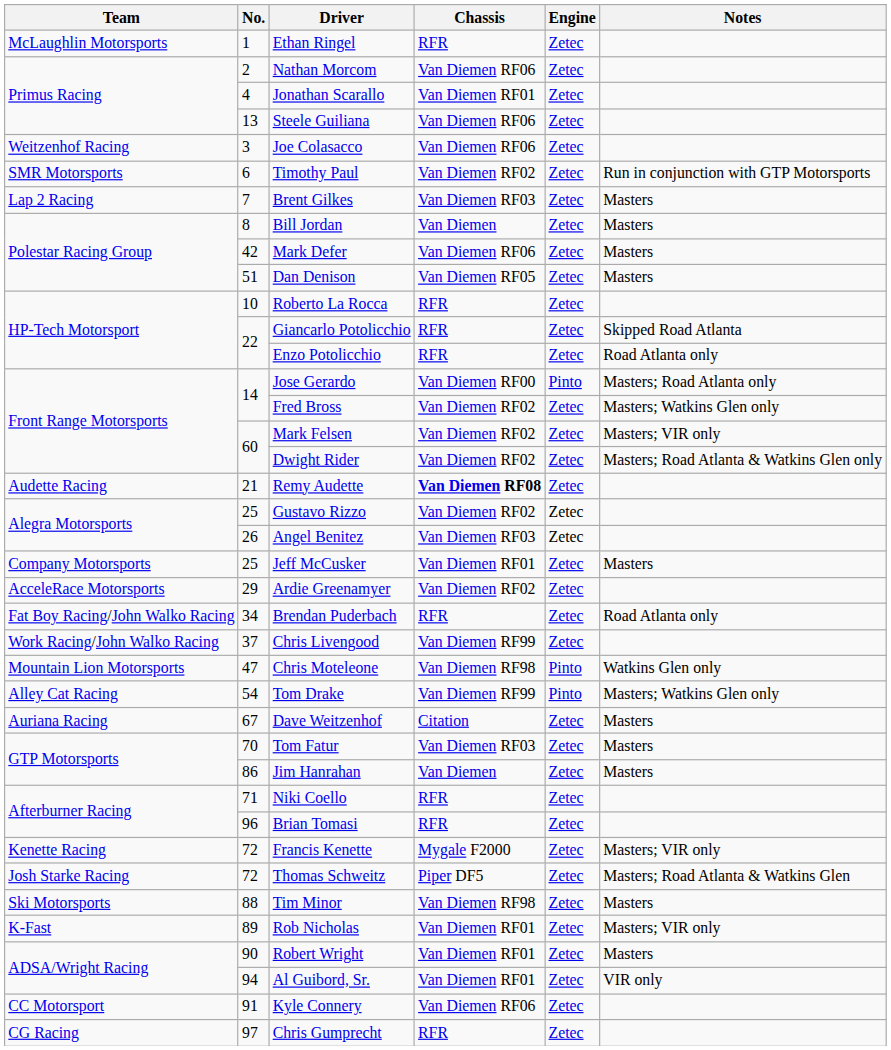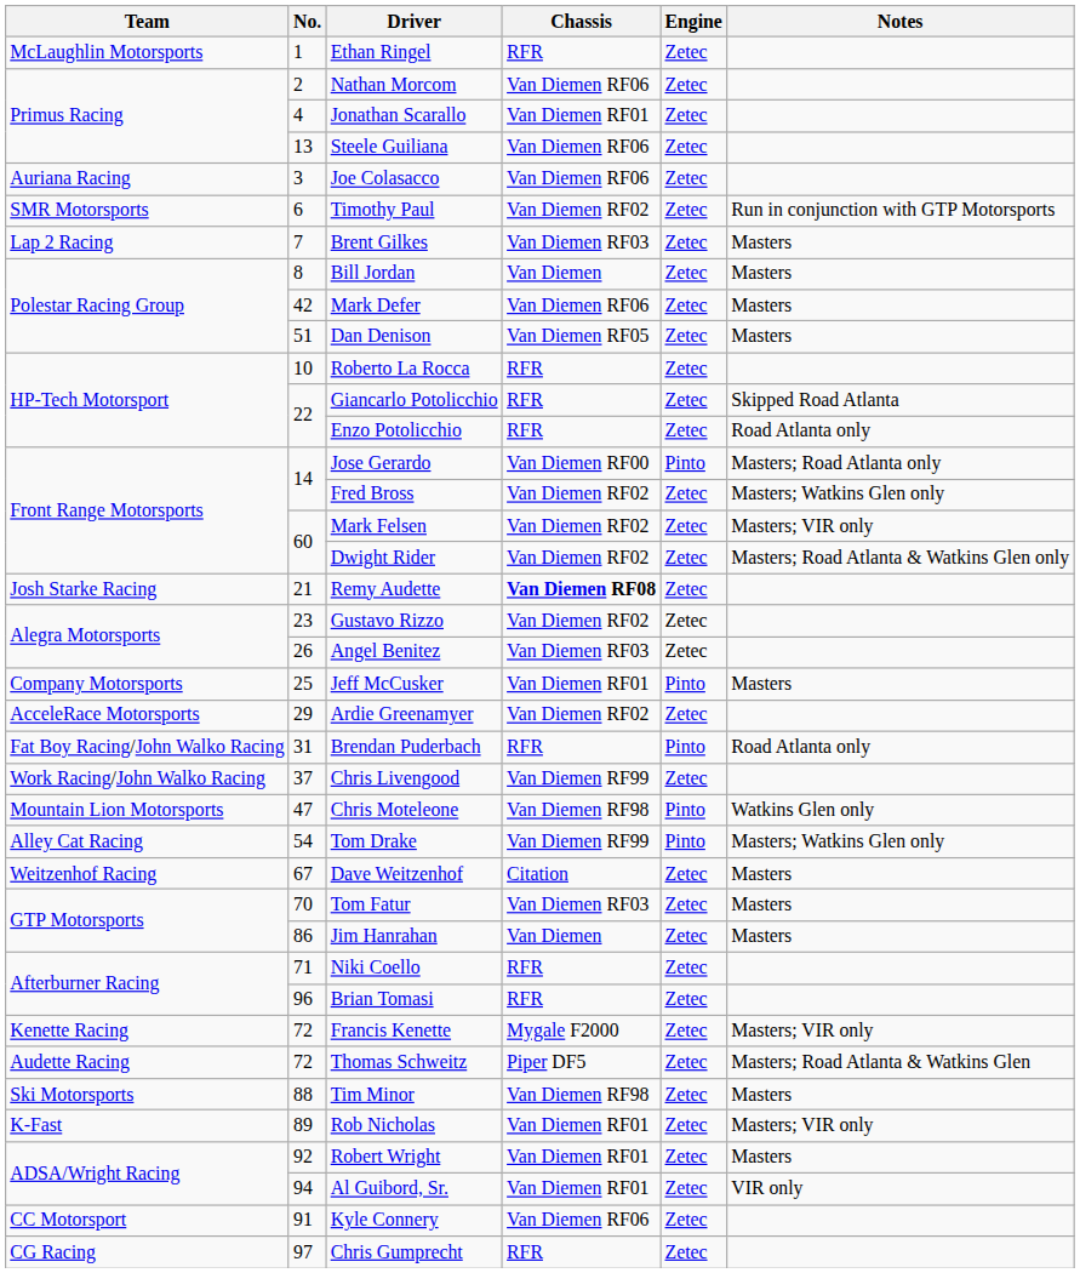Joe Colasacco | Team: Weitzenhof Racing -> Auriana Racing
Remy Audette | Team: Audette Racing -> Josh Starke Racing
Gustavo Rizzo | No.: 25 -> 23
Jeff McCusker | Engine: Zetec -> Pinto
Brendan Puderbach | No.: 34 -> 31
Brendan Puderbach | Engine: Zetec -> Pinto
Dave Weitzenhof | Team: Auriana Racing -> Weitzenhof Racing
Thomas Schweitz | Team: Josh Starke Racing -> Audette Racing
Robert Wright | No.: 90 -> 92
